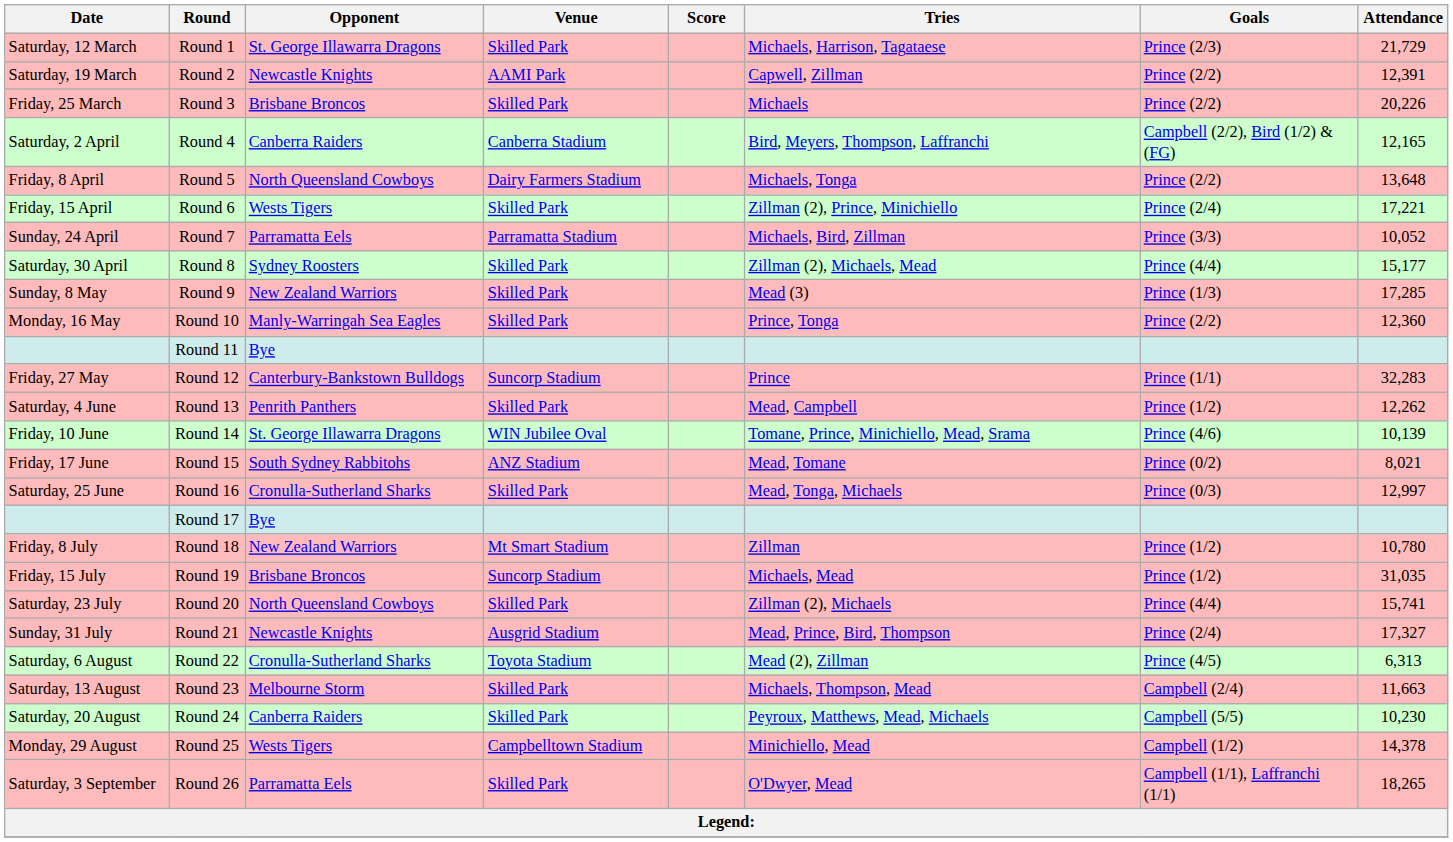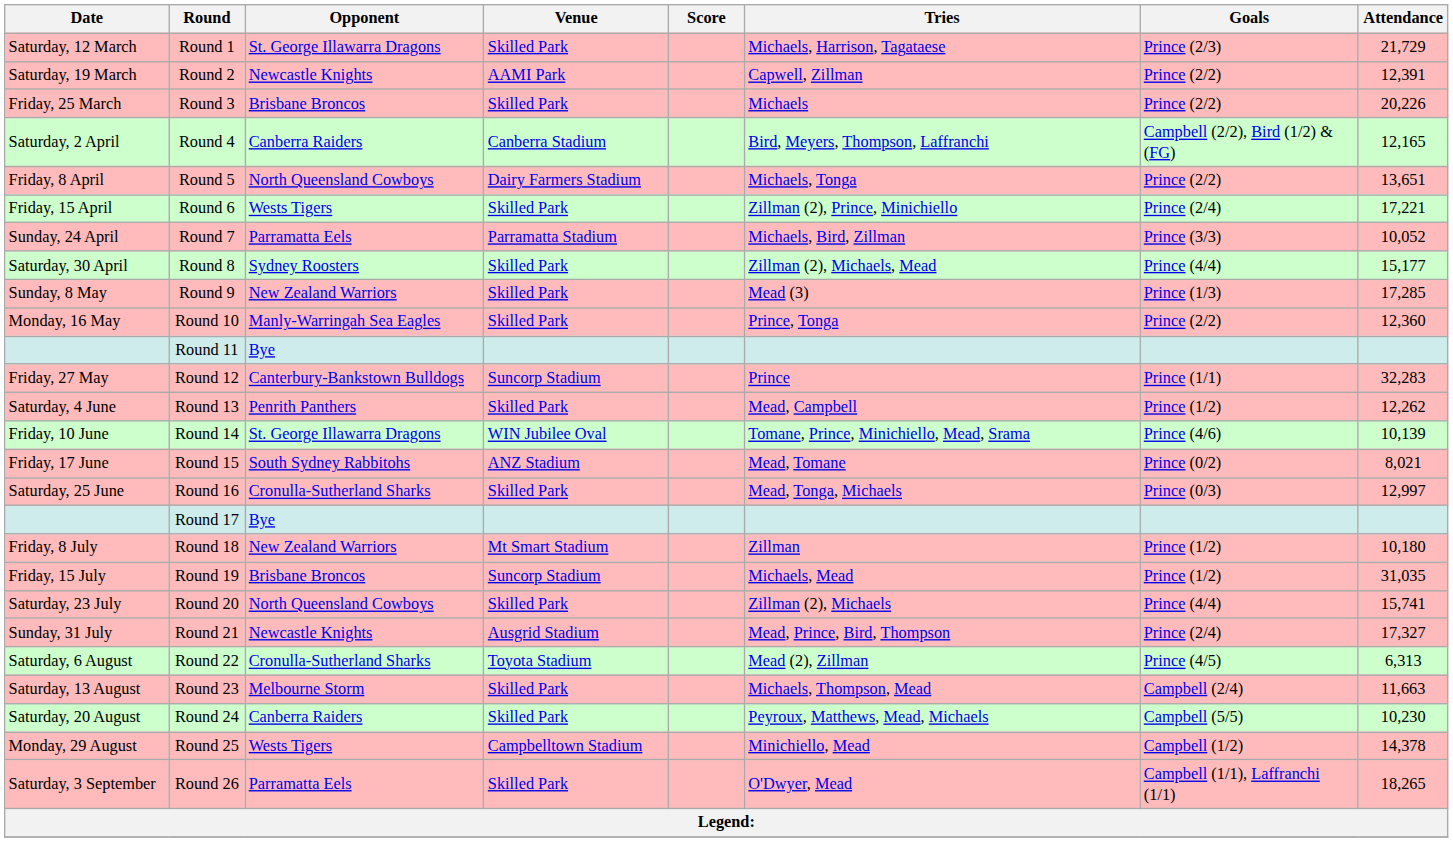Round 5 | Attendance: 13,648 -> 13,651
Round 18 | Attendance: 10,780 -> 10,180
